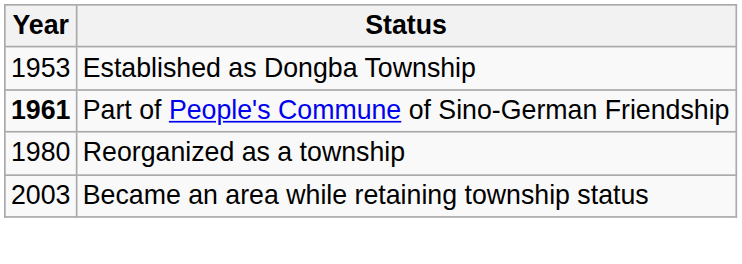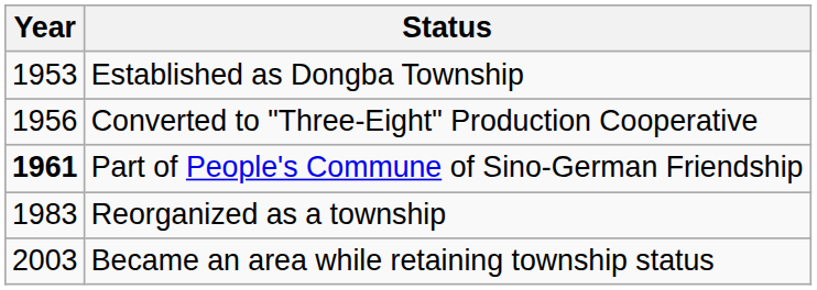+ row: 1956 | Converted to "Three-Eight" Production Cooperative
Reorganized as a township | Year: 1980 -> 1983
